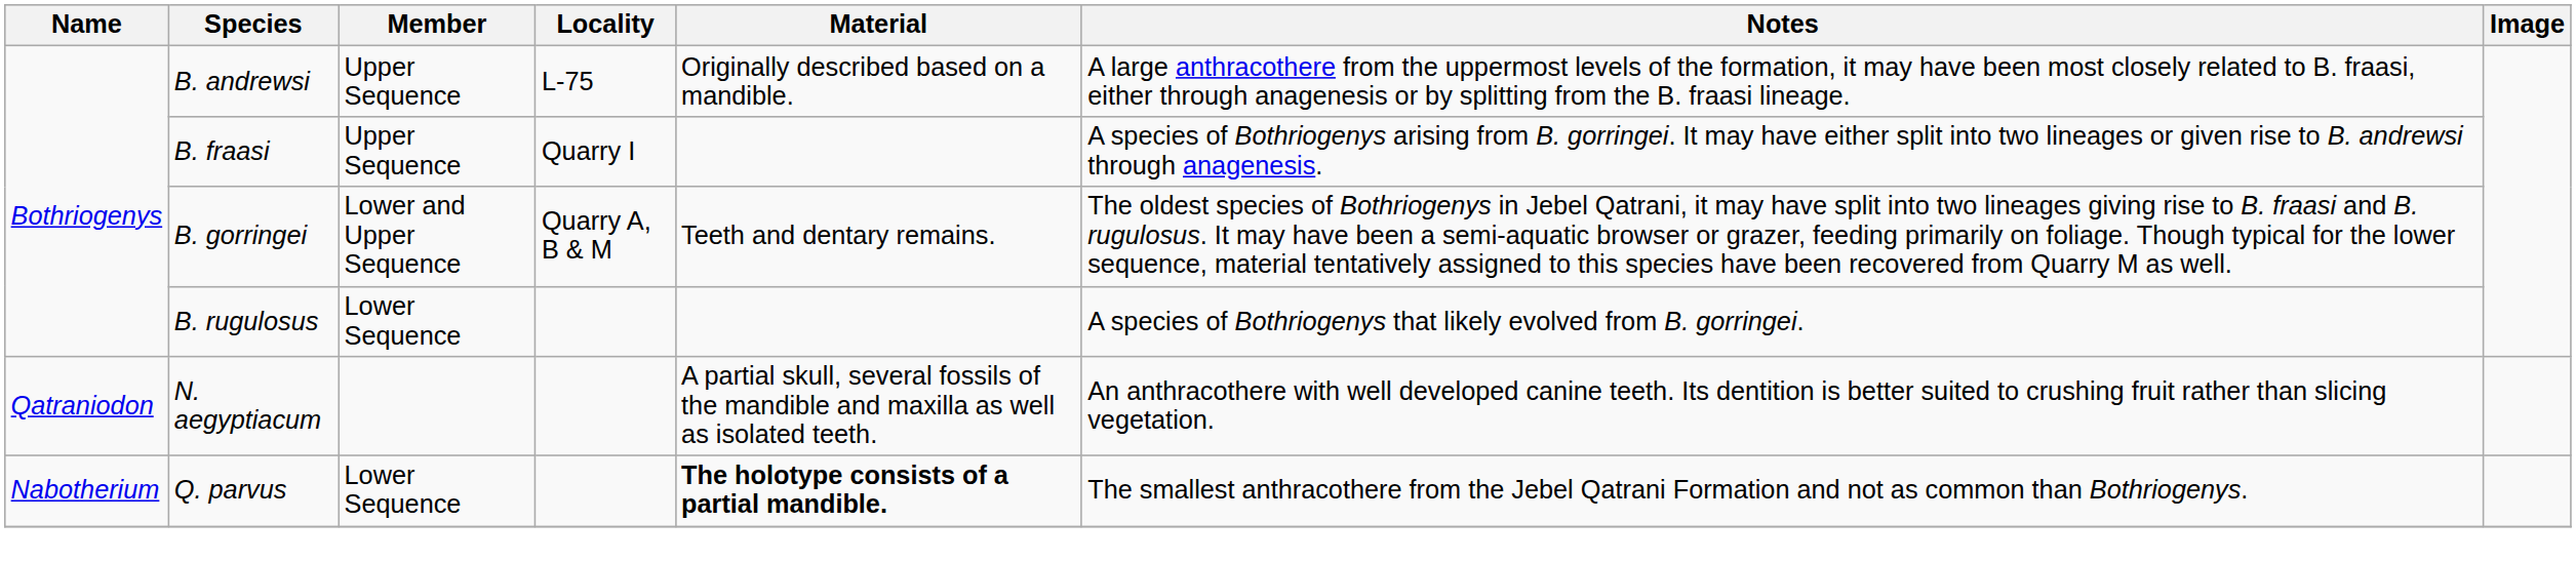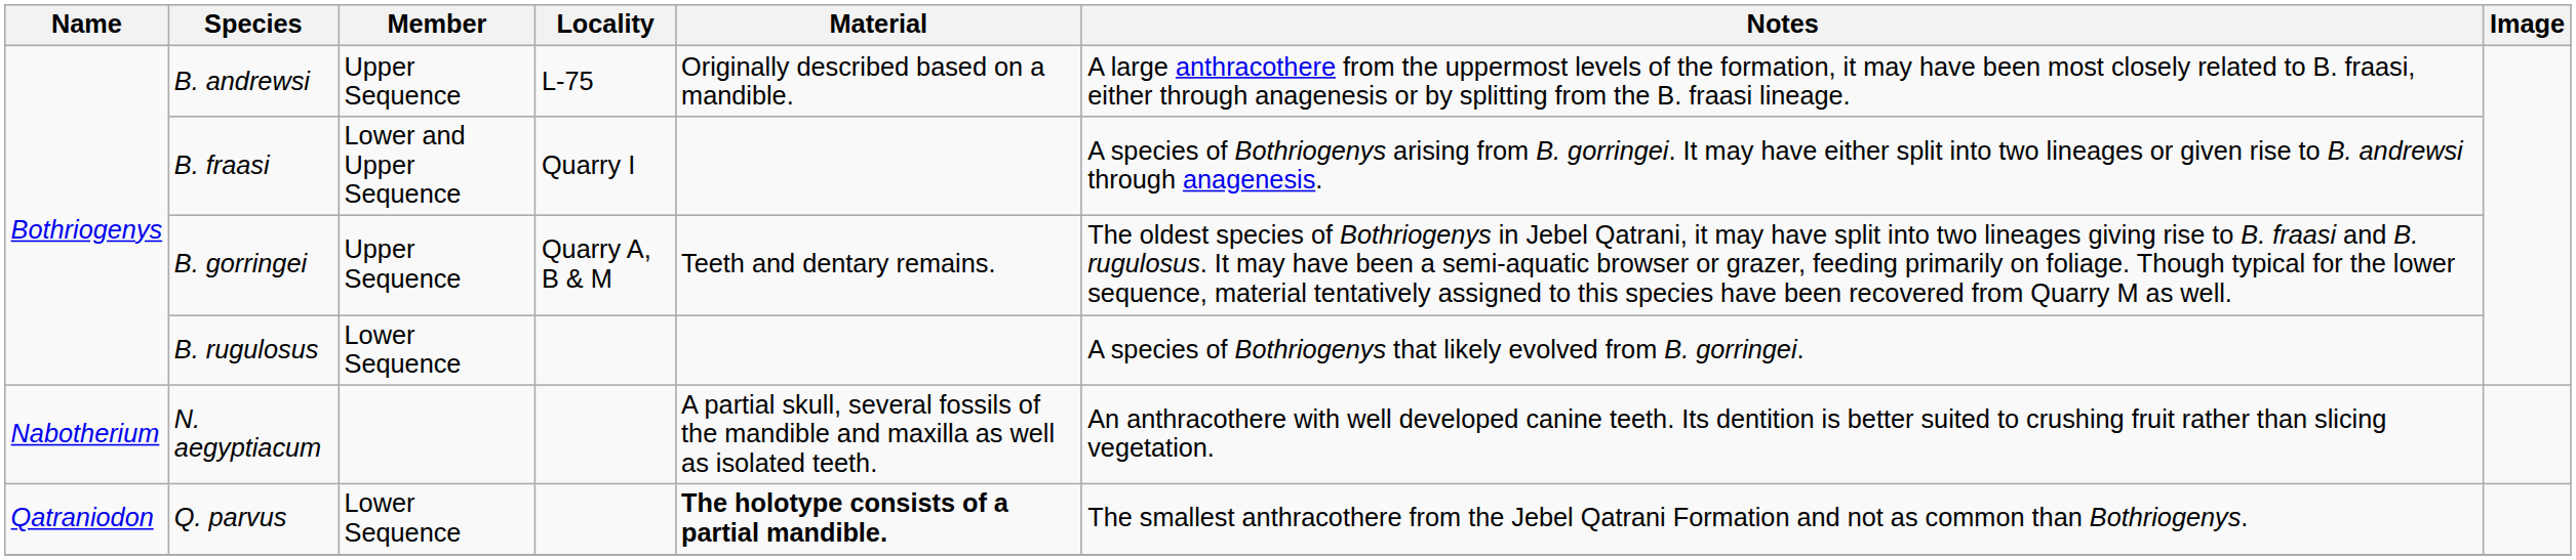B. fraasi | Member: Upper Sequence -> Lower and Upper Sequence
B. gorringei | Member: Lower and Upper Sequence -> Upper Sequence
N. aegyptiacum | Name: Qatraniodon -> Nabotherium
Q. parvus | Name: Nabotherium -> Qatraniodon
